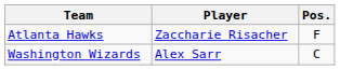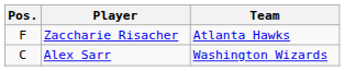columns swapped: Pos. <-> Team
